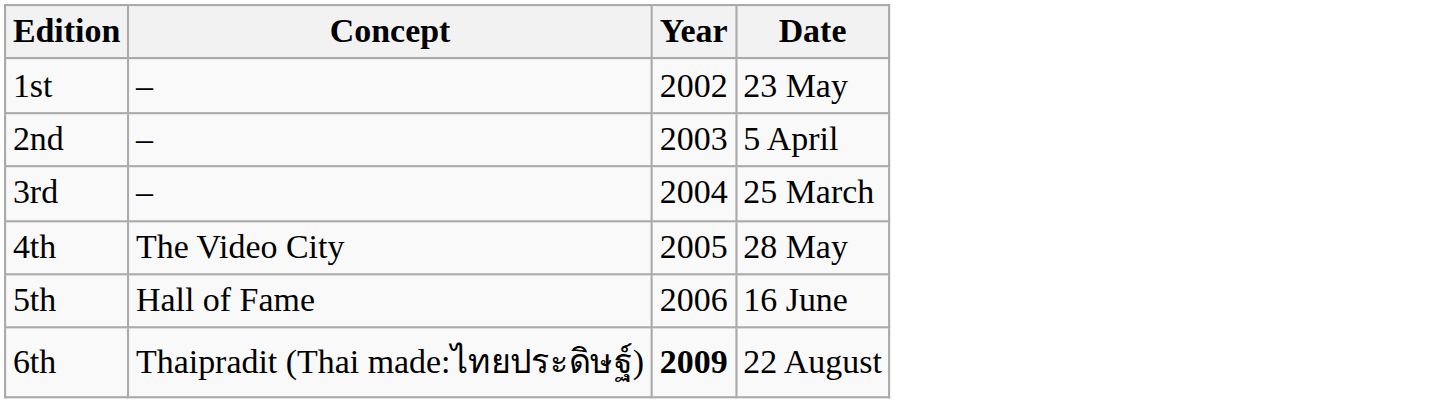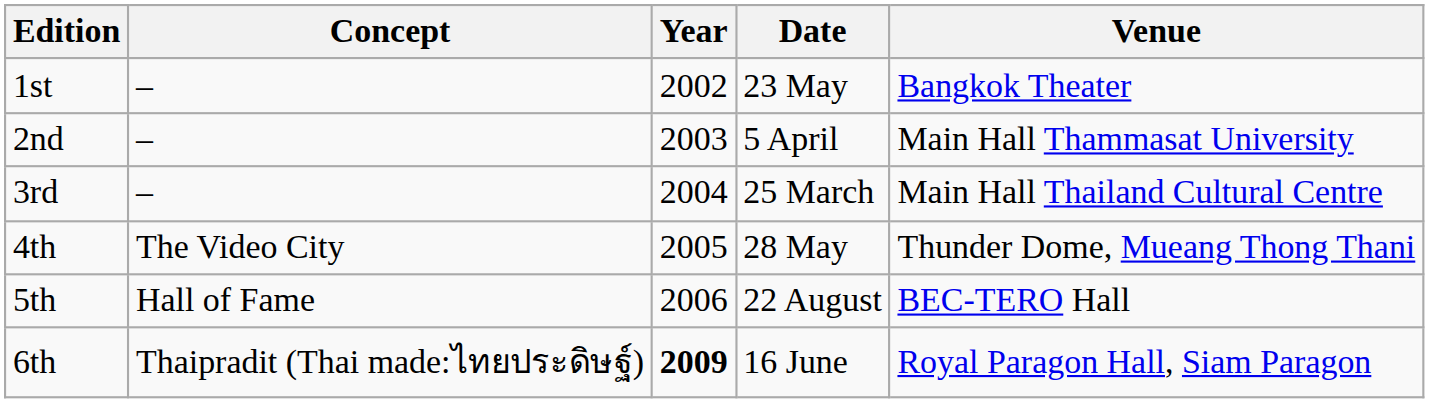+ column: Venue | Bangkok Theater | Main Hall Thammasat University | Main Hall Thailand Cultural Centre | Thunder Dome, Mueang Thong Thani | BEC-TERO Hall | Royal Paragon Hall, Siam Paragon
5th | Date: 16 June -> 22 August
6th | Date: 22 August -> 16 June
